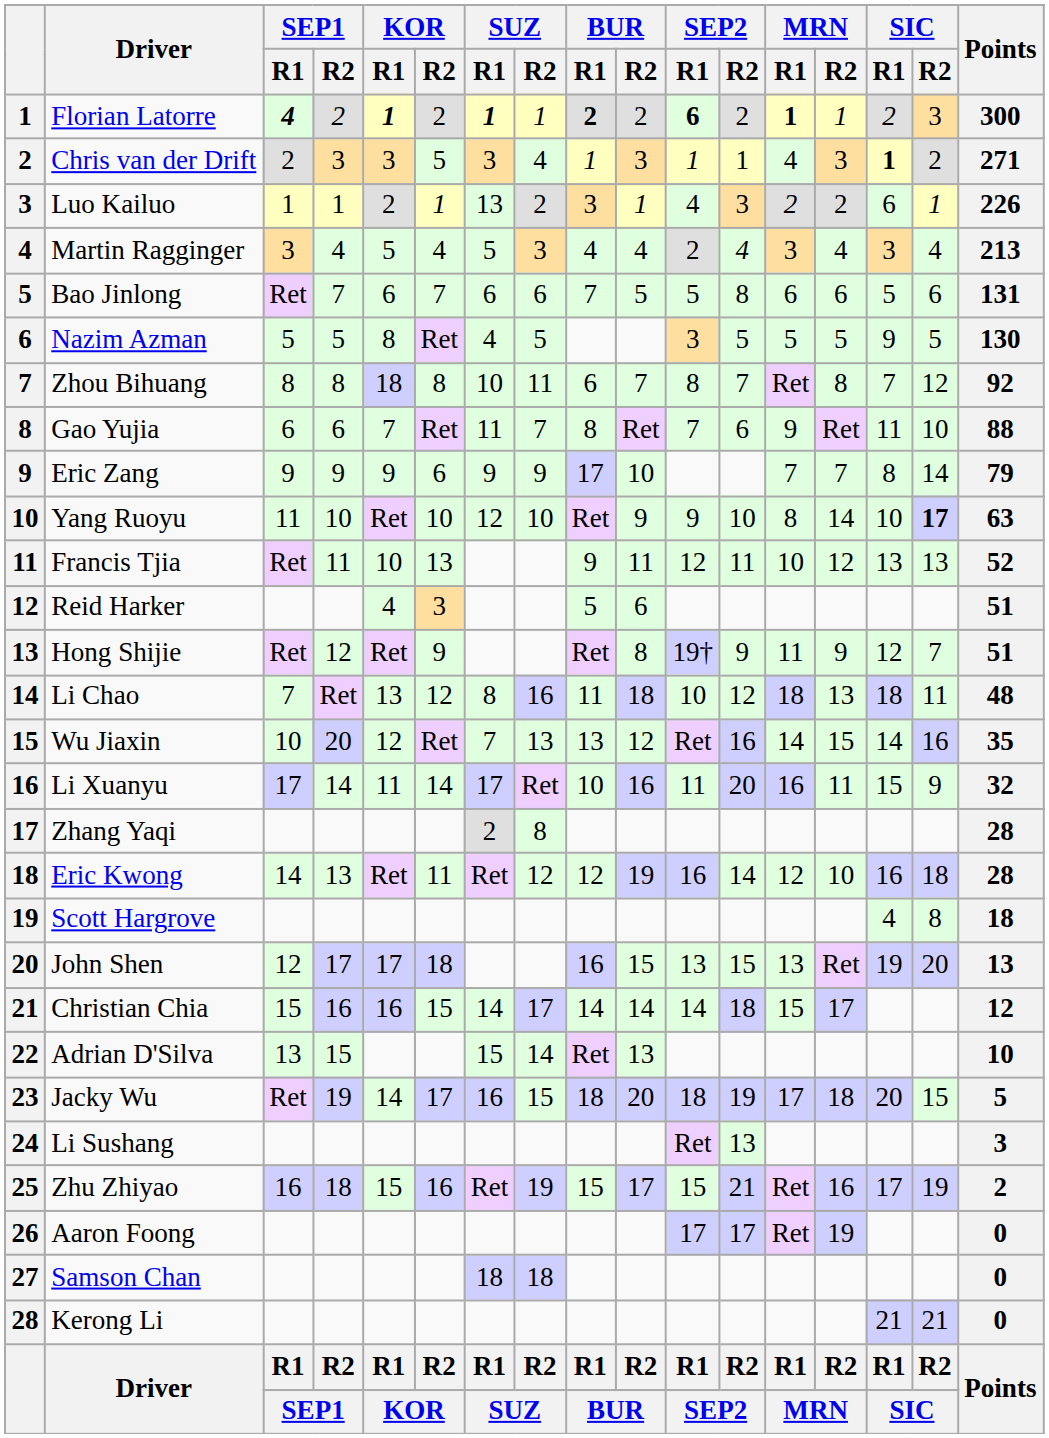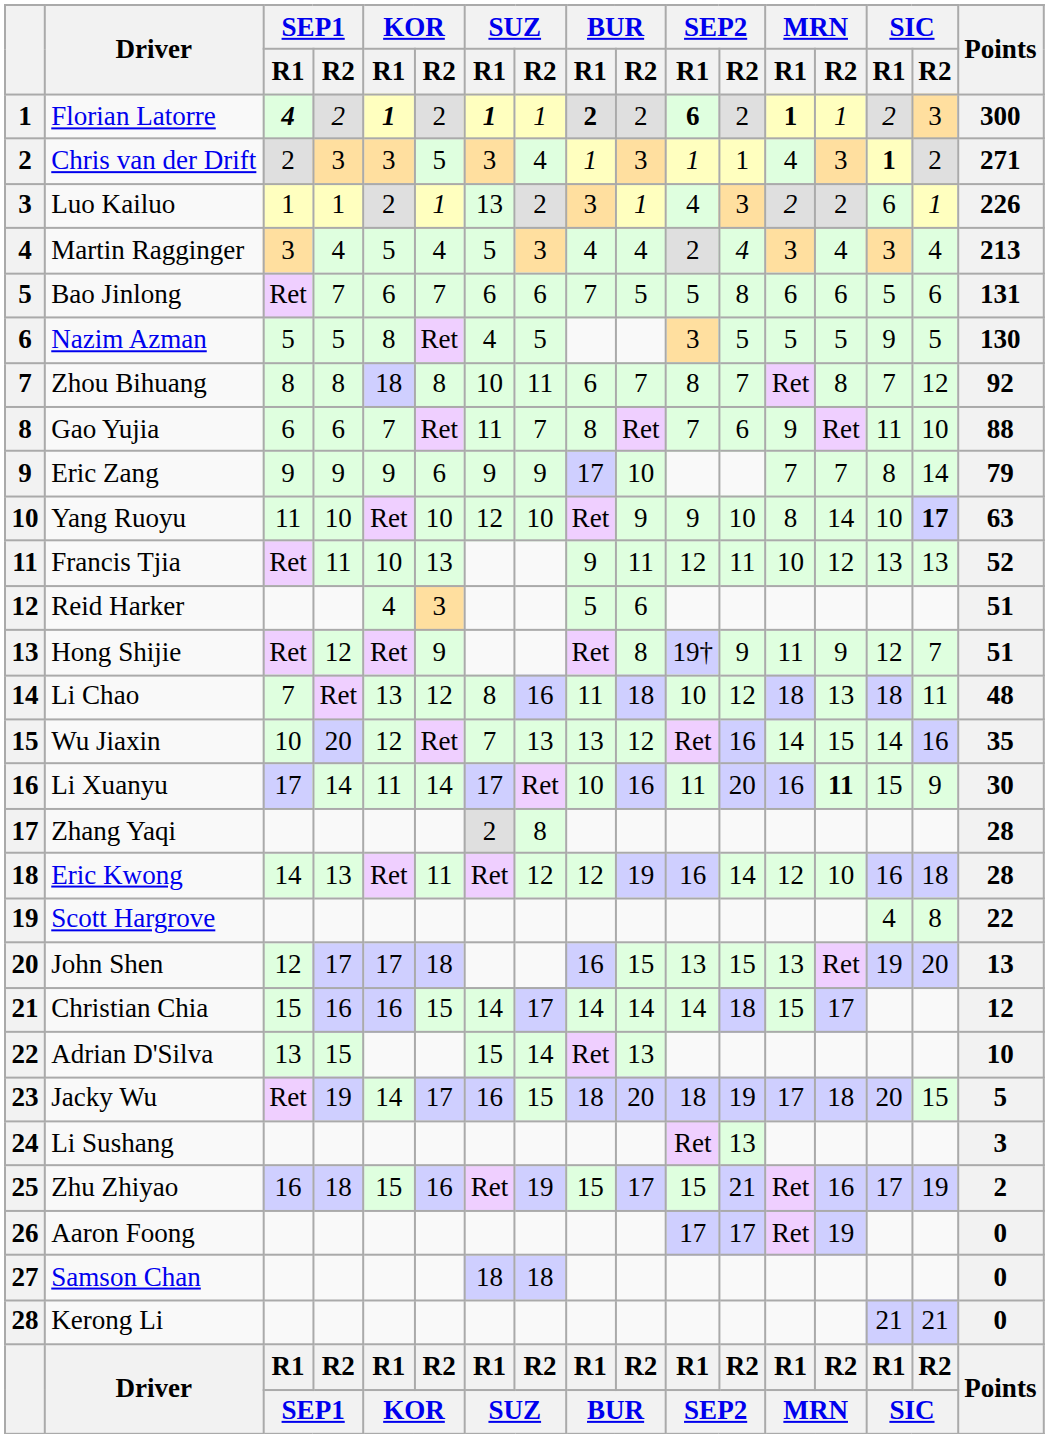Li Xuanyu | MRN / R2: normal -> bold
Li Xuanyu | Points: 32 -> 30
Scott Hargrove | Points: 18 -> 22
